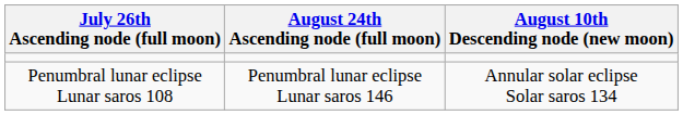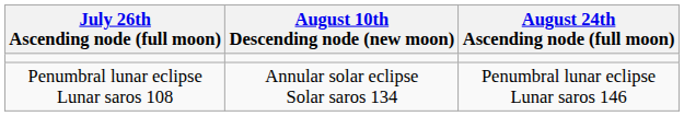columns swapped: August 10th Descending node (new moon) <-> August 24th Ascending node (full moon)
